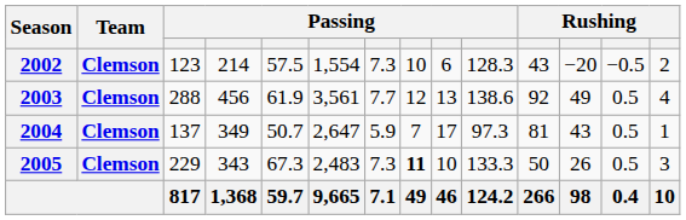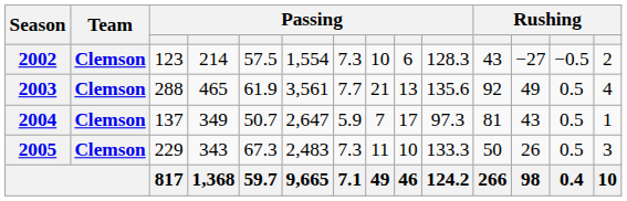2002 | column 12: −20 -> −27
2003 | column 4: 456 -> 465
2003 | column 8: 12 -> 21
2003 | column 10: 138.6 -> 135.6
2005 | column 8: bold -> normal
